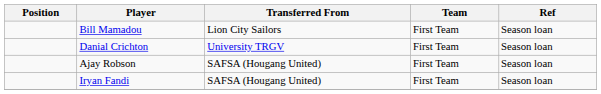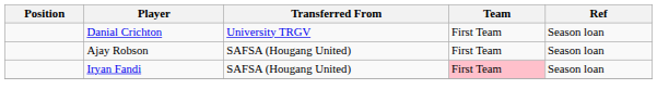- row: Bill Mamadou | Lion City Sailors | First Team | Season loan
Iryan Fandi | Team: no background -> pink background
